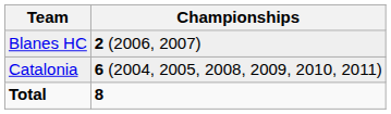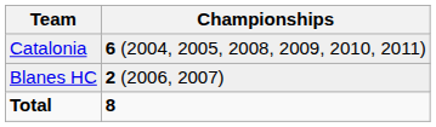rows swapped: Catalonia <-> Blanes HC
